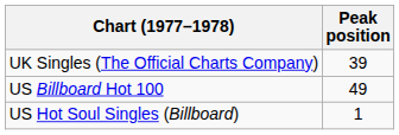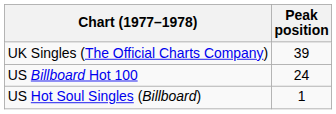US Billboard Hot 100 | Peak position: 49 -> 24
